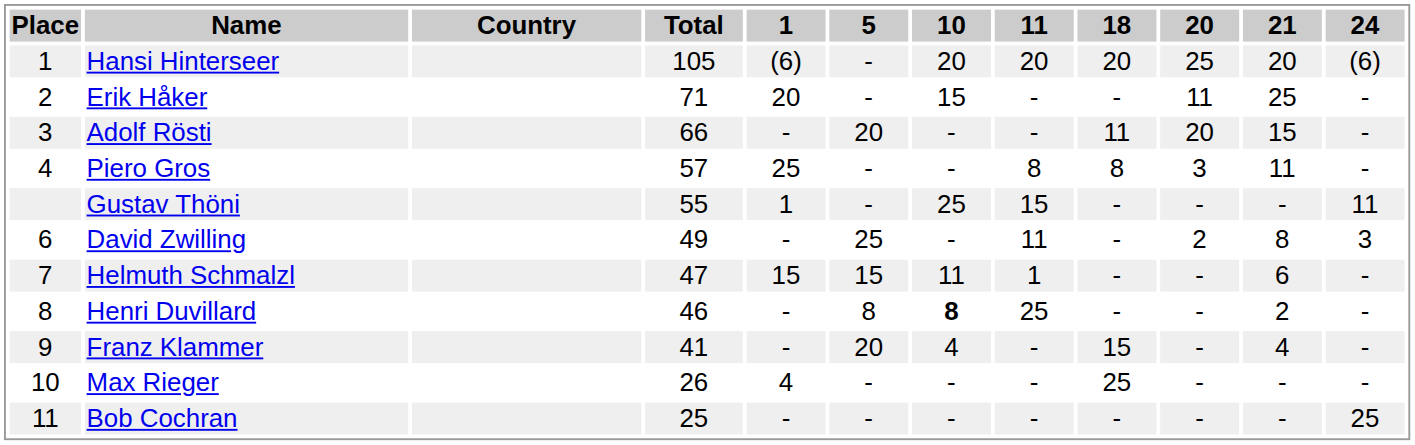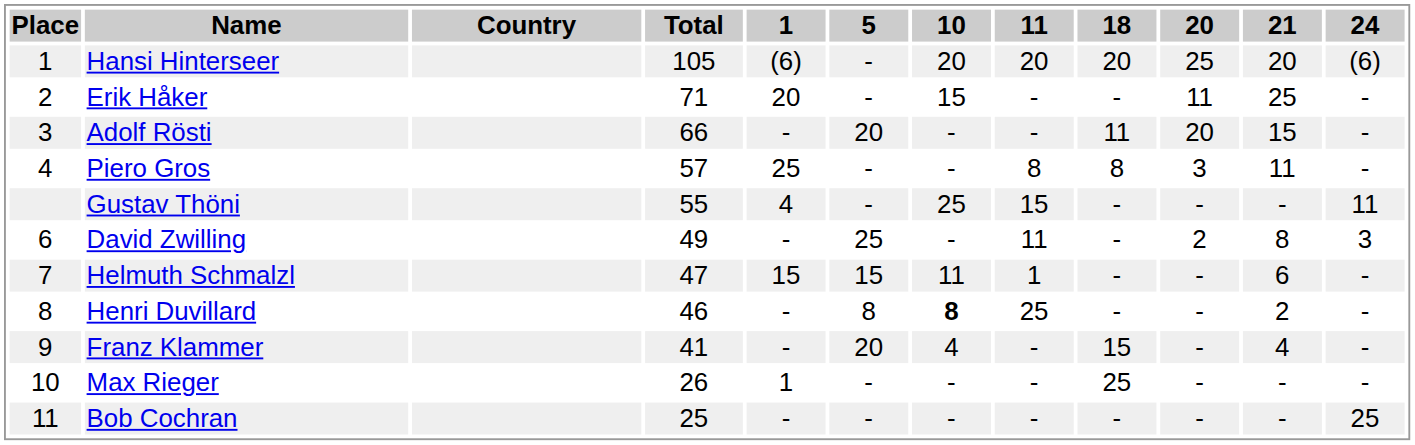Gustav Thöni | 1: 1 -> 4
Max Rieger | 1: 4 -> 1
